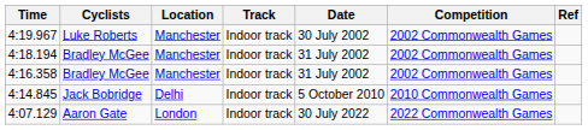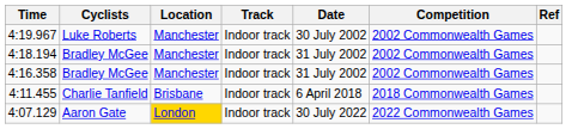- row: 4:14.845 | Jack Bobridge | Delhi | Indoor track | 5 October 2010 | 2010 Commonwealth Games
+ row: 4:11.455 | Charlie Tanfield | Brisbane | Indoor track | 6 April 2018 | 2018 Commonwealth Games
4:07.129 | Location: no background -> gold background
